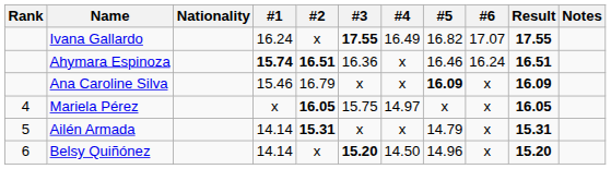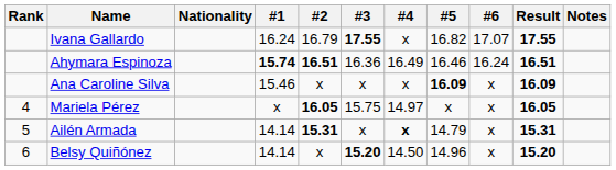Ivana Gallardo | #2: x -> 16.79
Ivana Gallardo | #4: 16.49 -> x
Ahymara Espinoza | #4: x -> 16.49
Ana Caroline Silva | #2: 16.79 -> x
Ailén Armada | #4: normal -> bold
